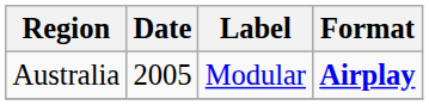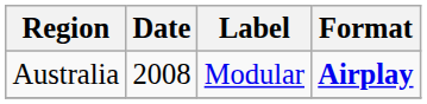Australia | Date: 2005 -> 2008
